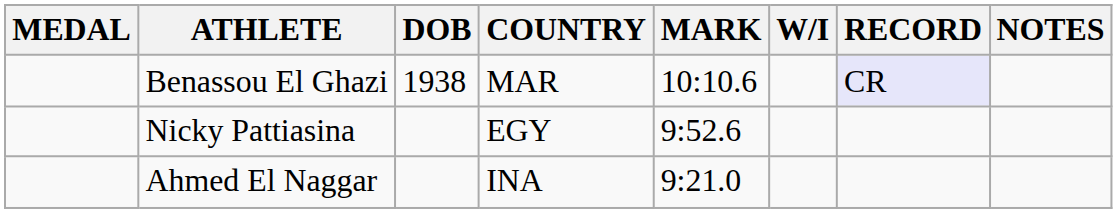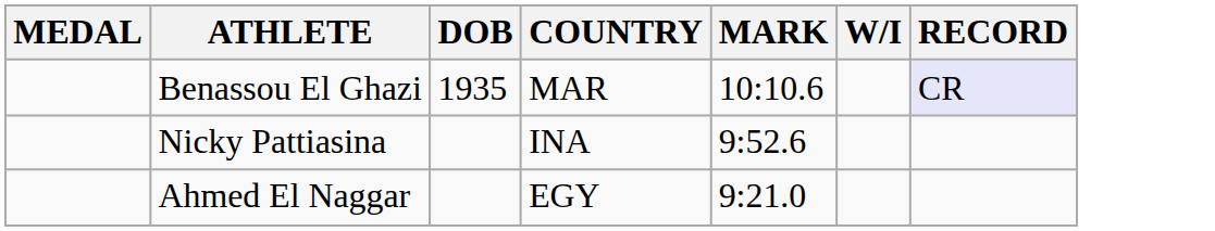- column: NOTES
Benassou El Ghazi | DOB: 1938 -> 1935
Nicky Pattiasina | COUNTRY: EGY -> INA
Ahmed El Naggar | COUNTRY: INA -> EGY
